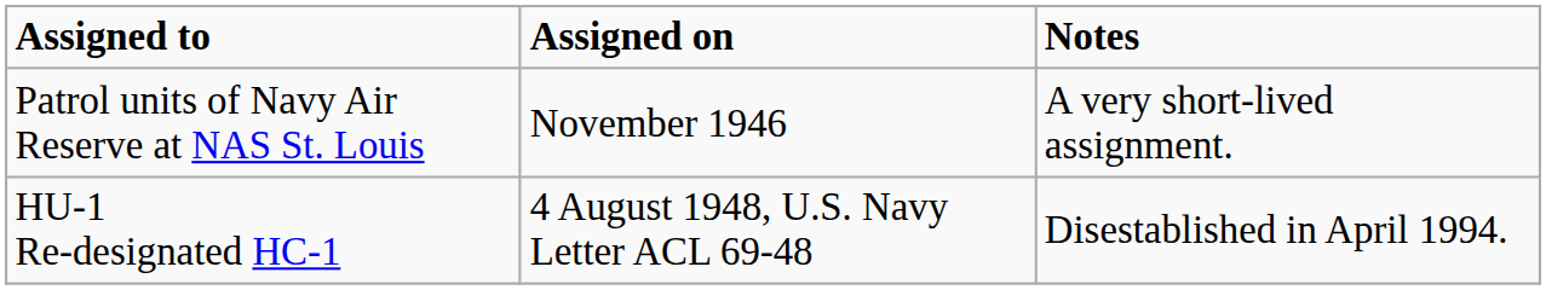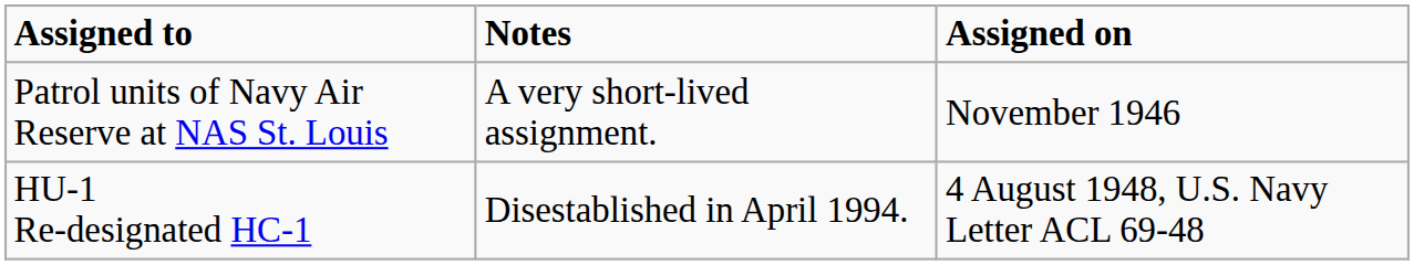columns swapped: Assigned on <-> Notes
